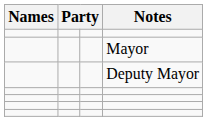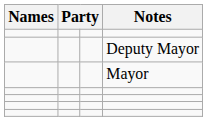rows swapped: Deputy Mayor <-> Mayor
